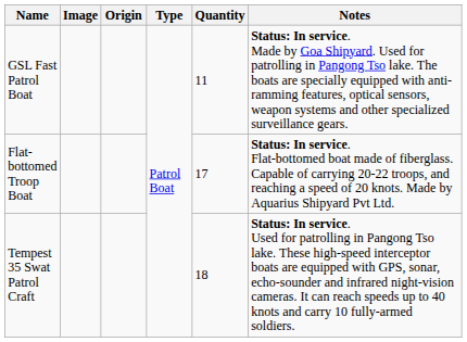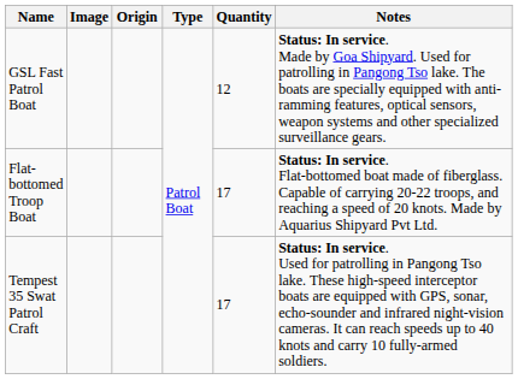GSL Fast Patrol Boat | Quantity: 11 -> 12
Tempest 35 Swat Patrol Craft | Quantity: 18 -> 17
